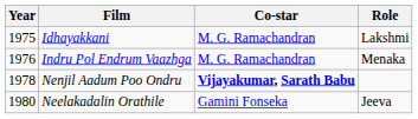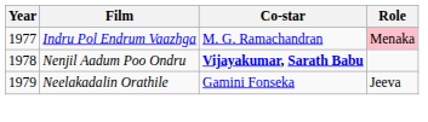- row: 1975 | Idhayakkani | M. G. Ramachandran | Lakshmi
Indru Pol Endrum Vaazhga | Year: 1976 -> 1977
Indru Pol Endrum Vaazhga | Role: no background -> pink background
Neelakadalin Orathile | Year: 1980 -> 1979
